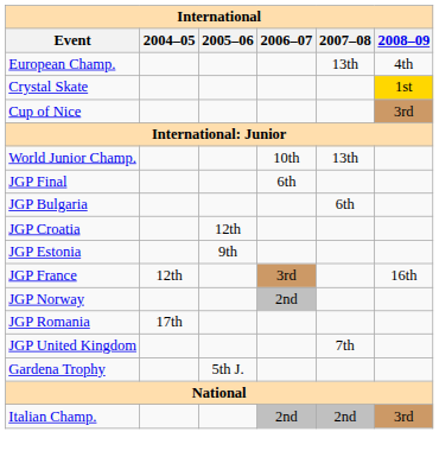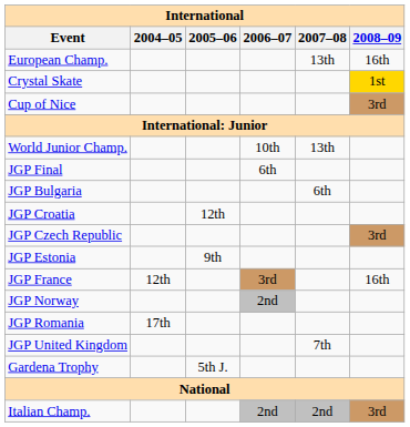European Champ. | 2008–09: 4th -> 16th
+ row: JGP Czech Republic | 3rd
